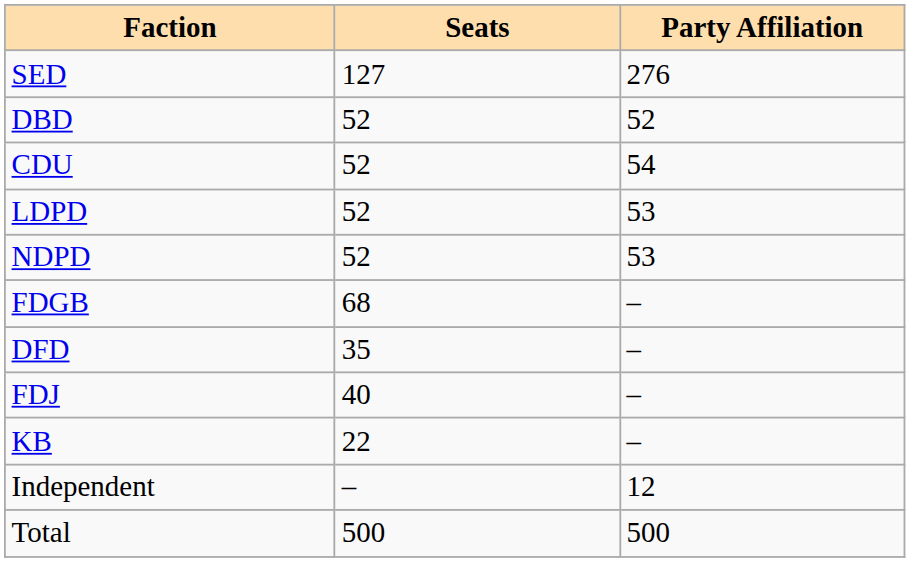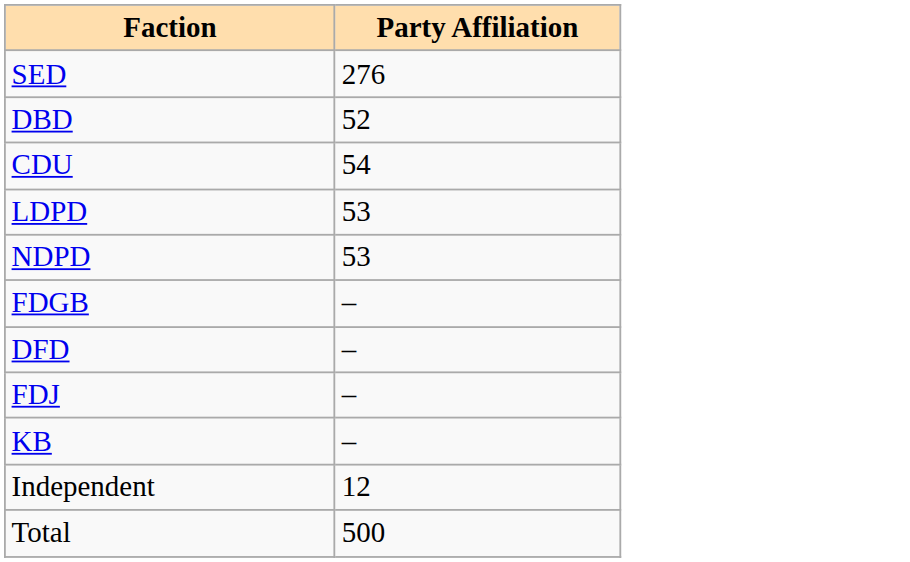- column: Seats | 127 | 52 | 52 | 52 | 52 | 68 | 35 | 40 | 22 | – | 500
